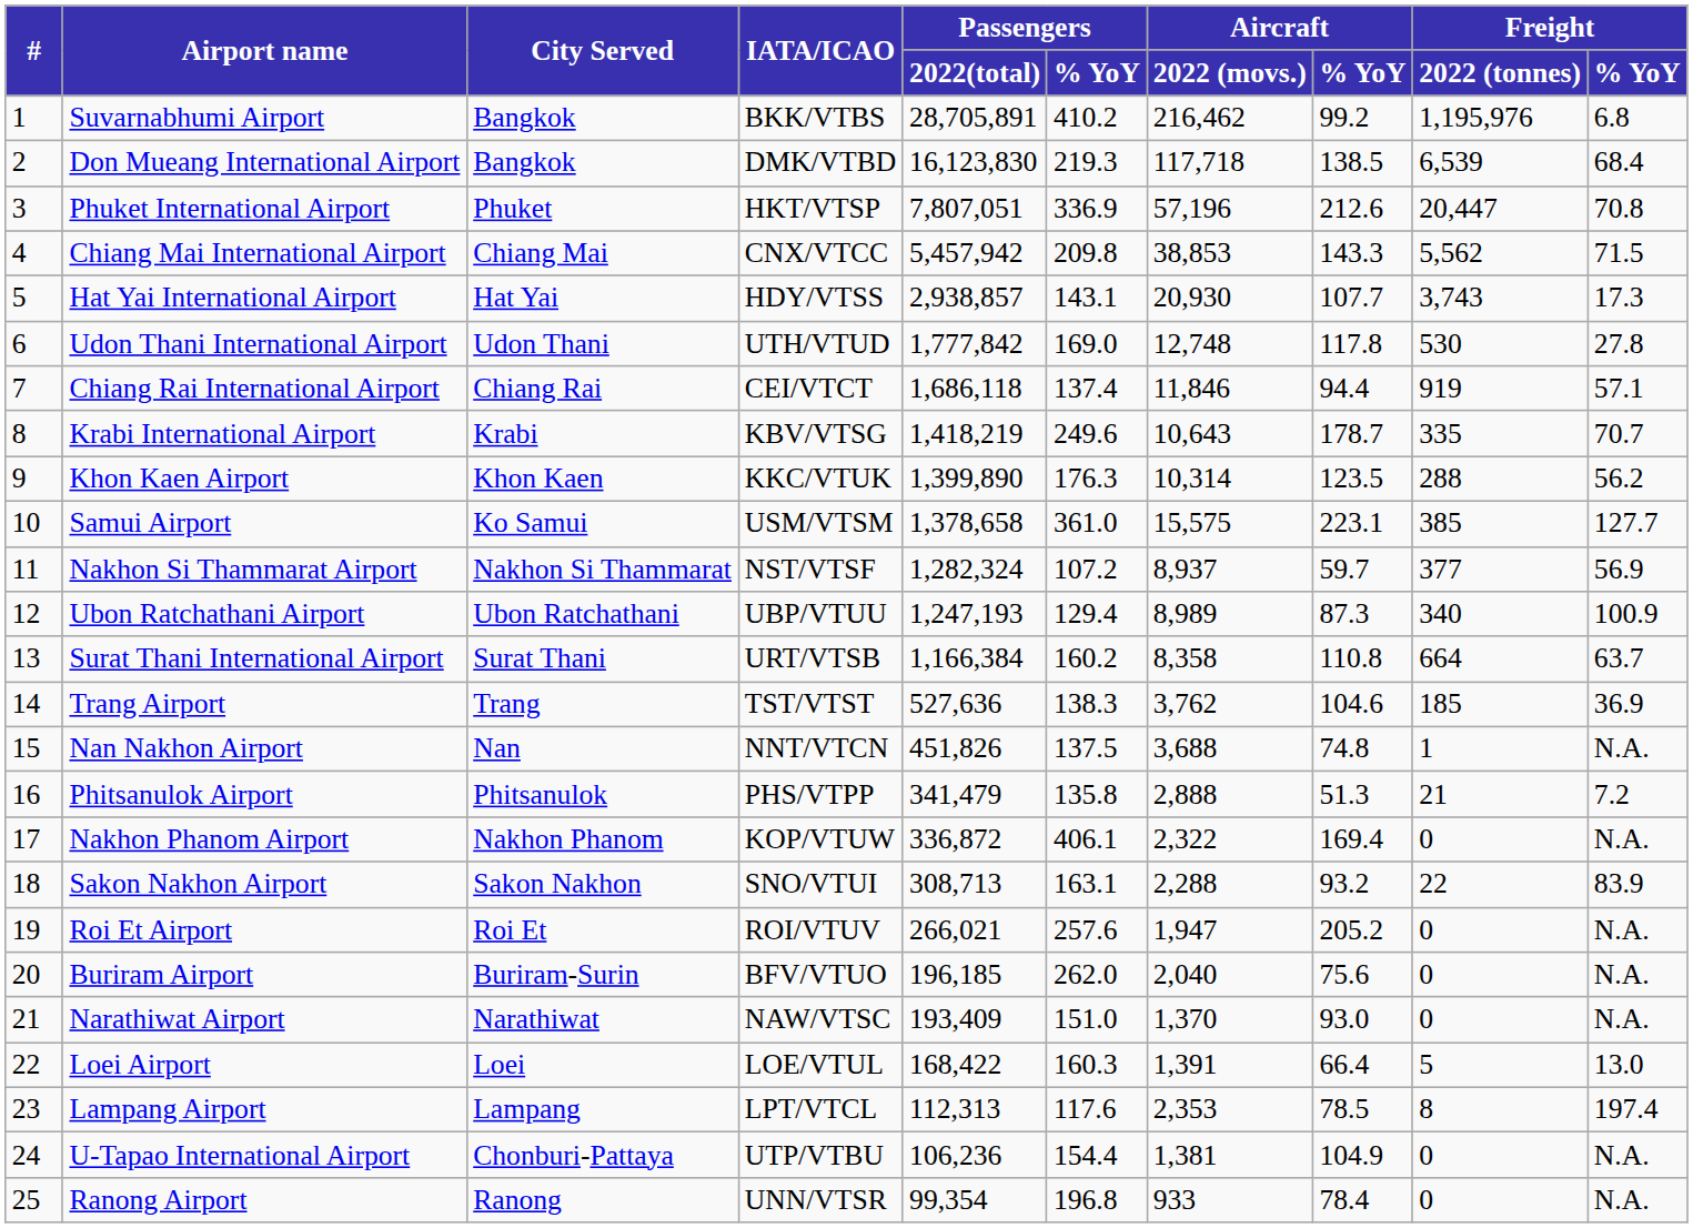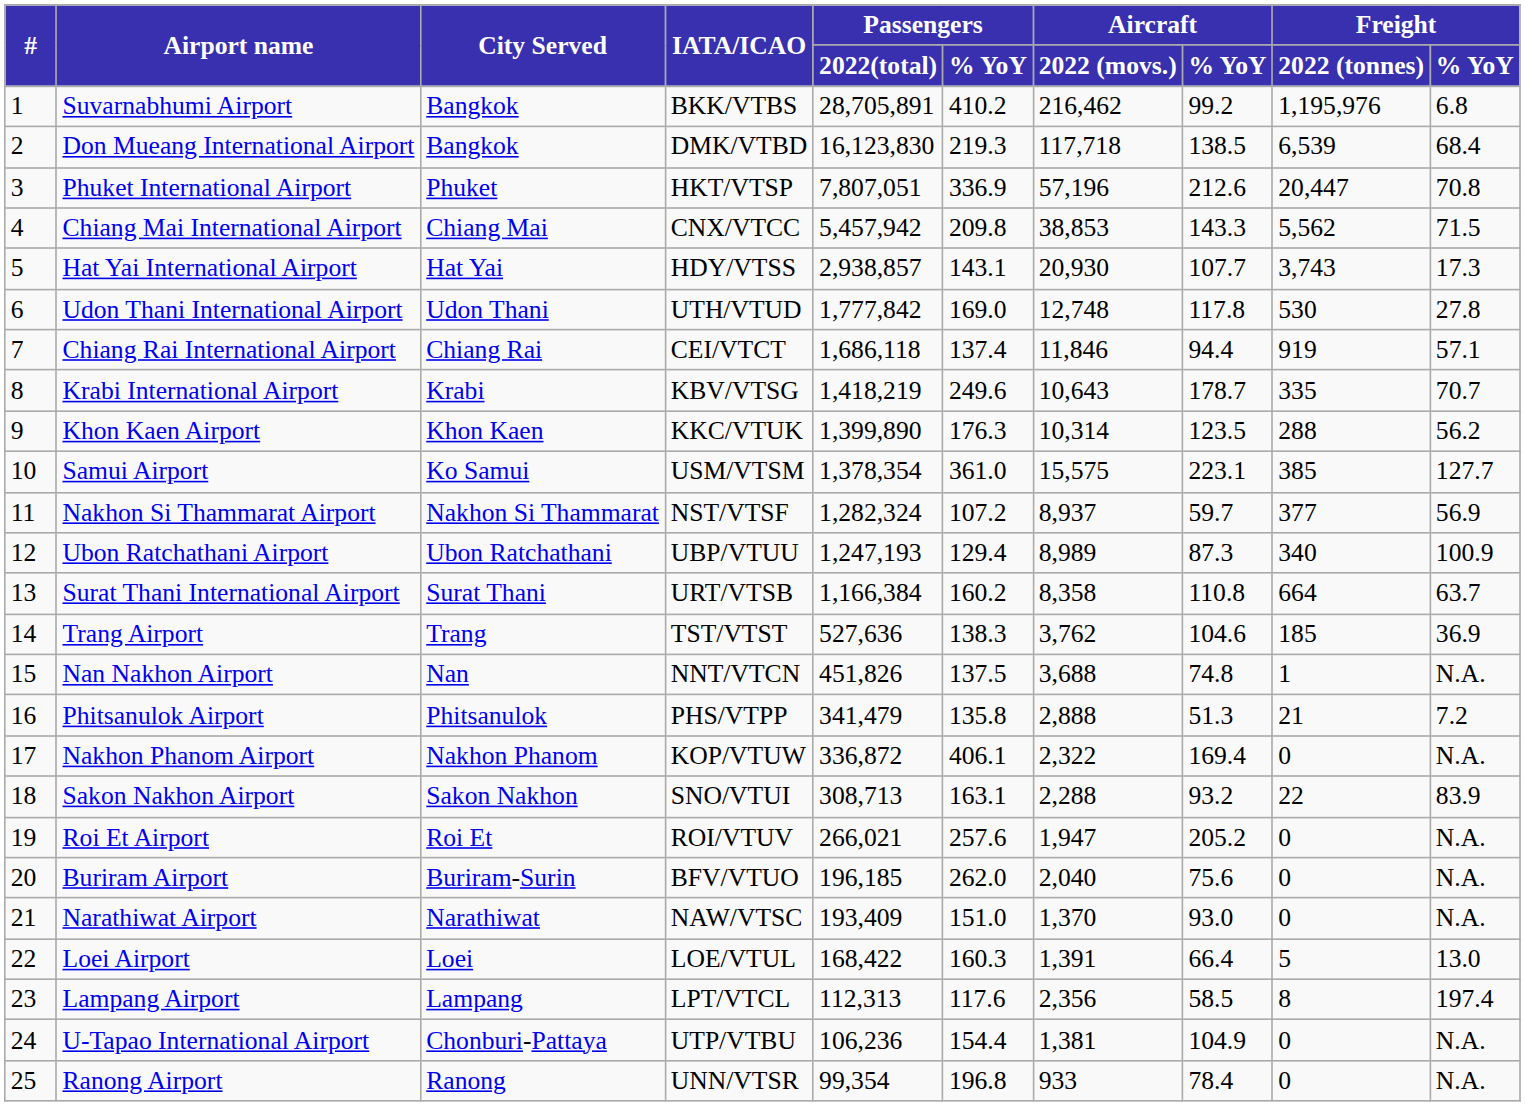Samui Airport | Passengers / 2022(total): 1,378,658 -> 1,378,354
Lampang Airport | Aircraft / 2022 (movs.): 2,353 -> 2,356
Lampang Airport | Aircraft / % YoY: 78.5 -> 58.5
